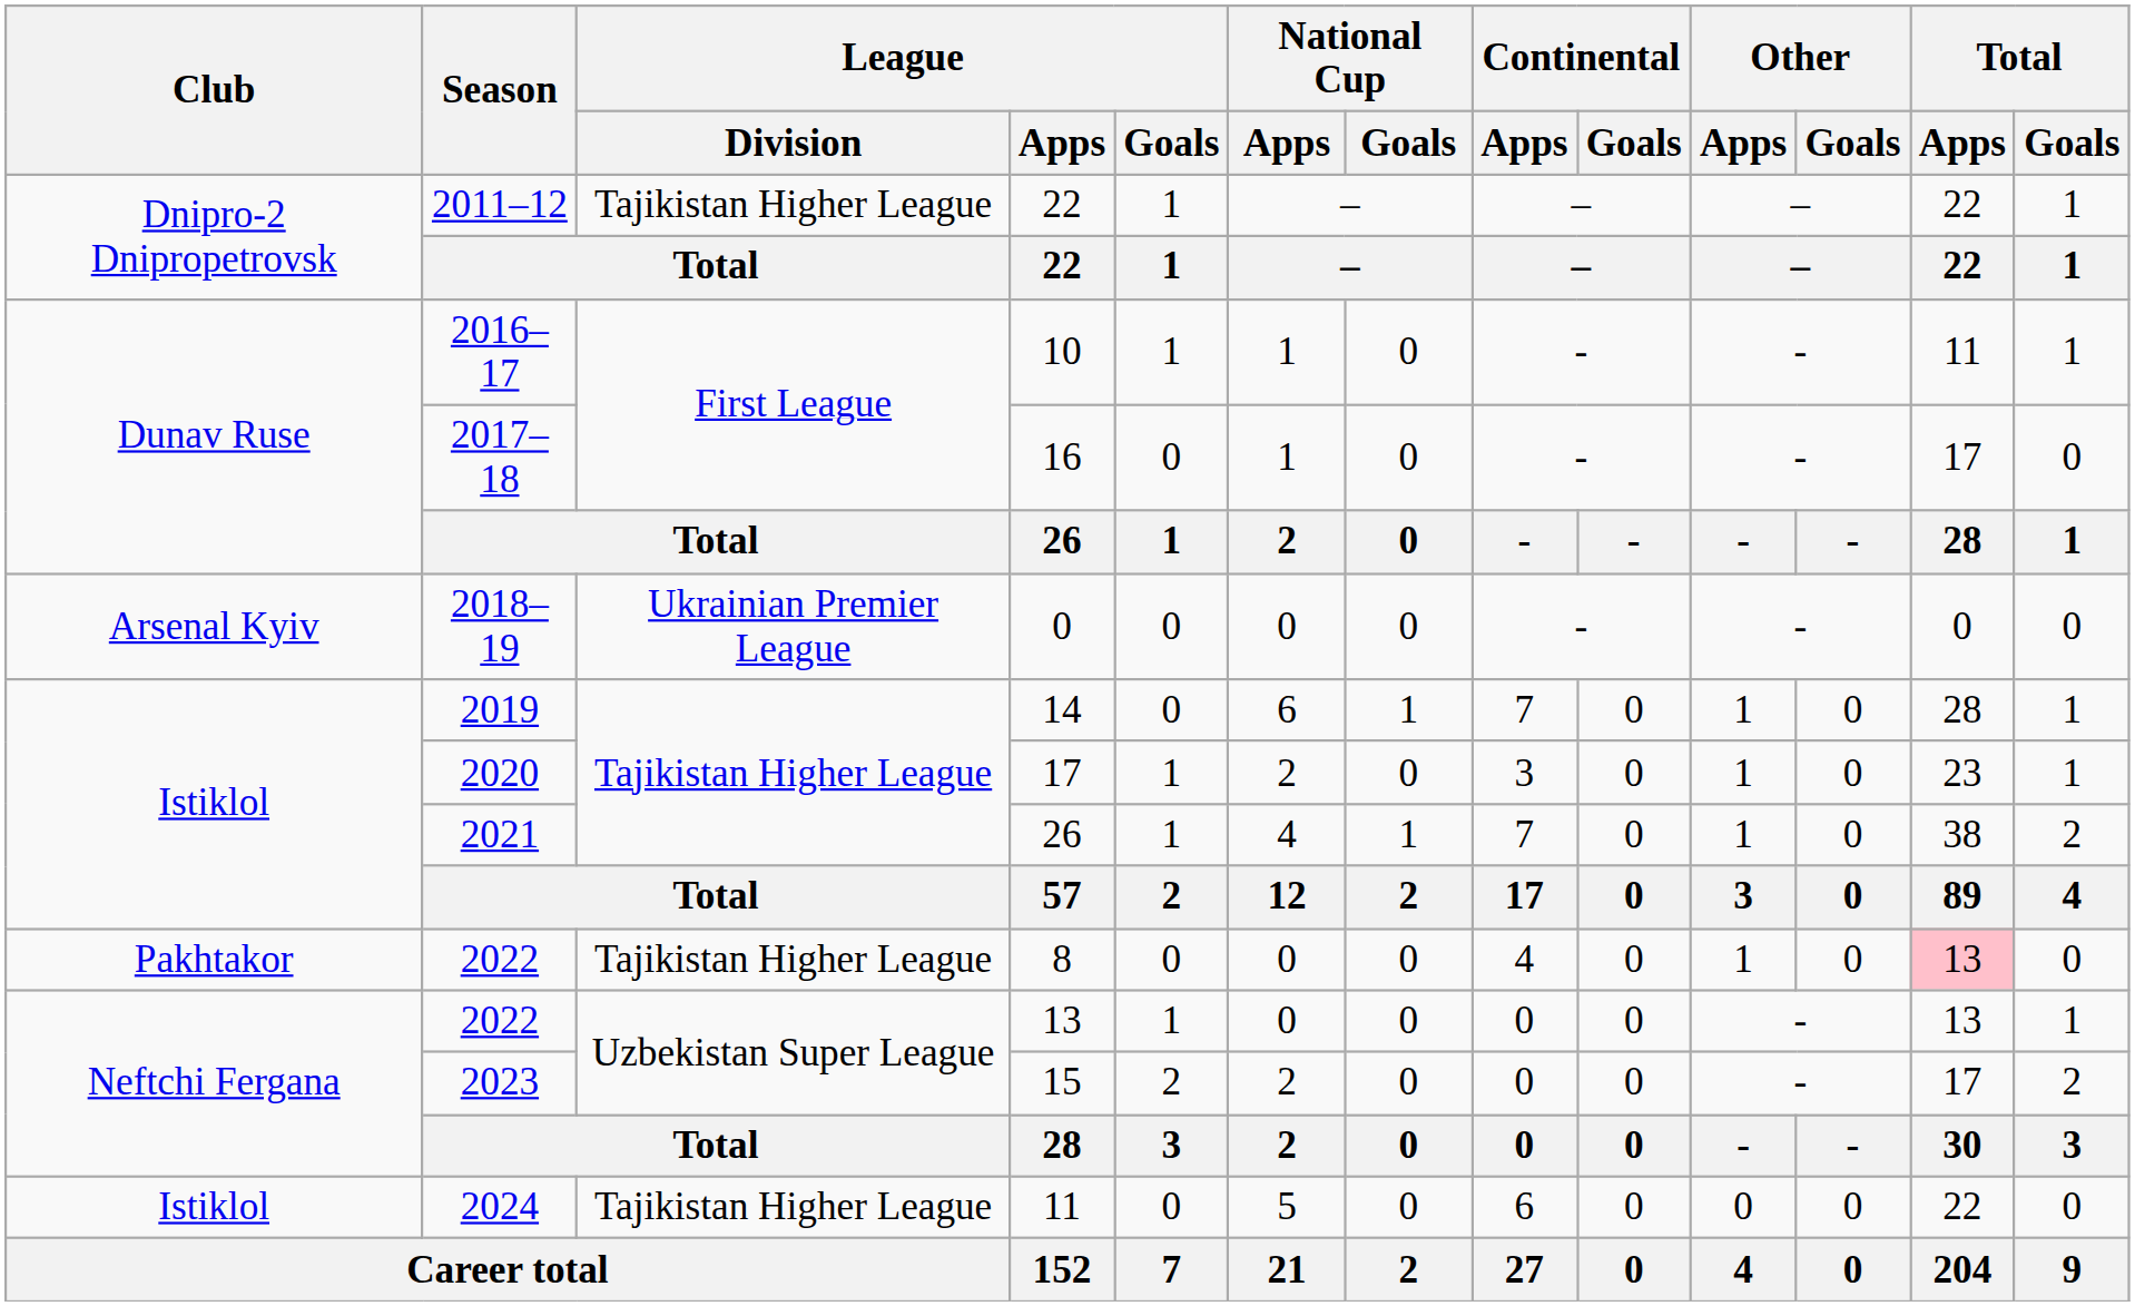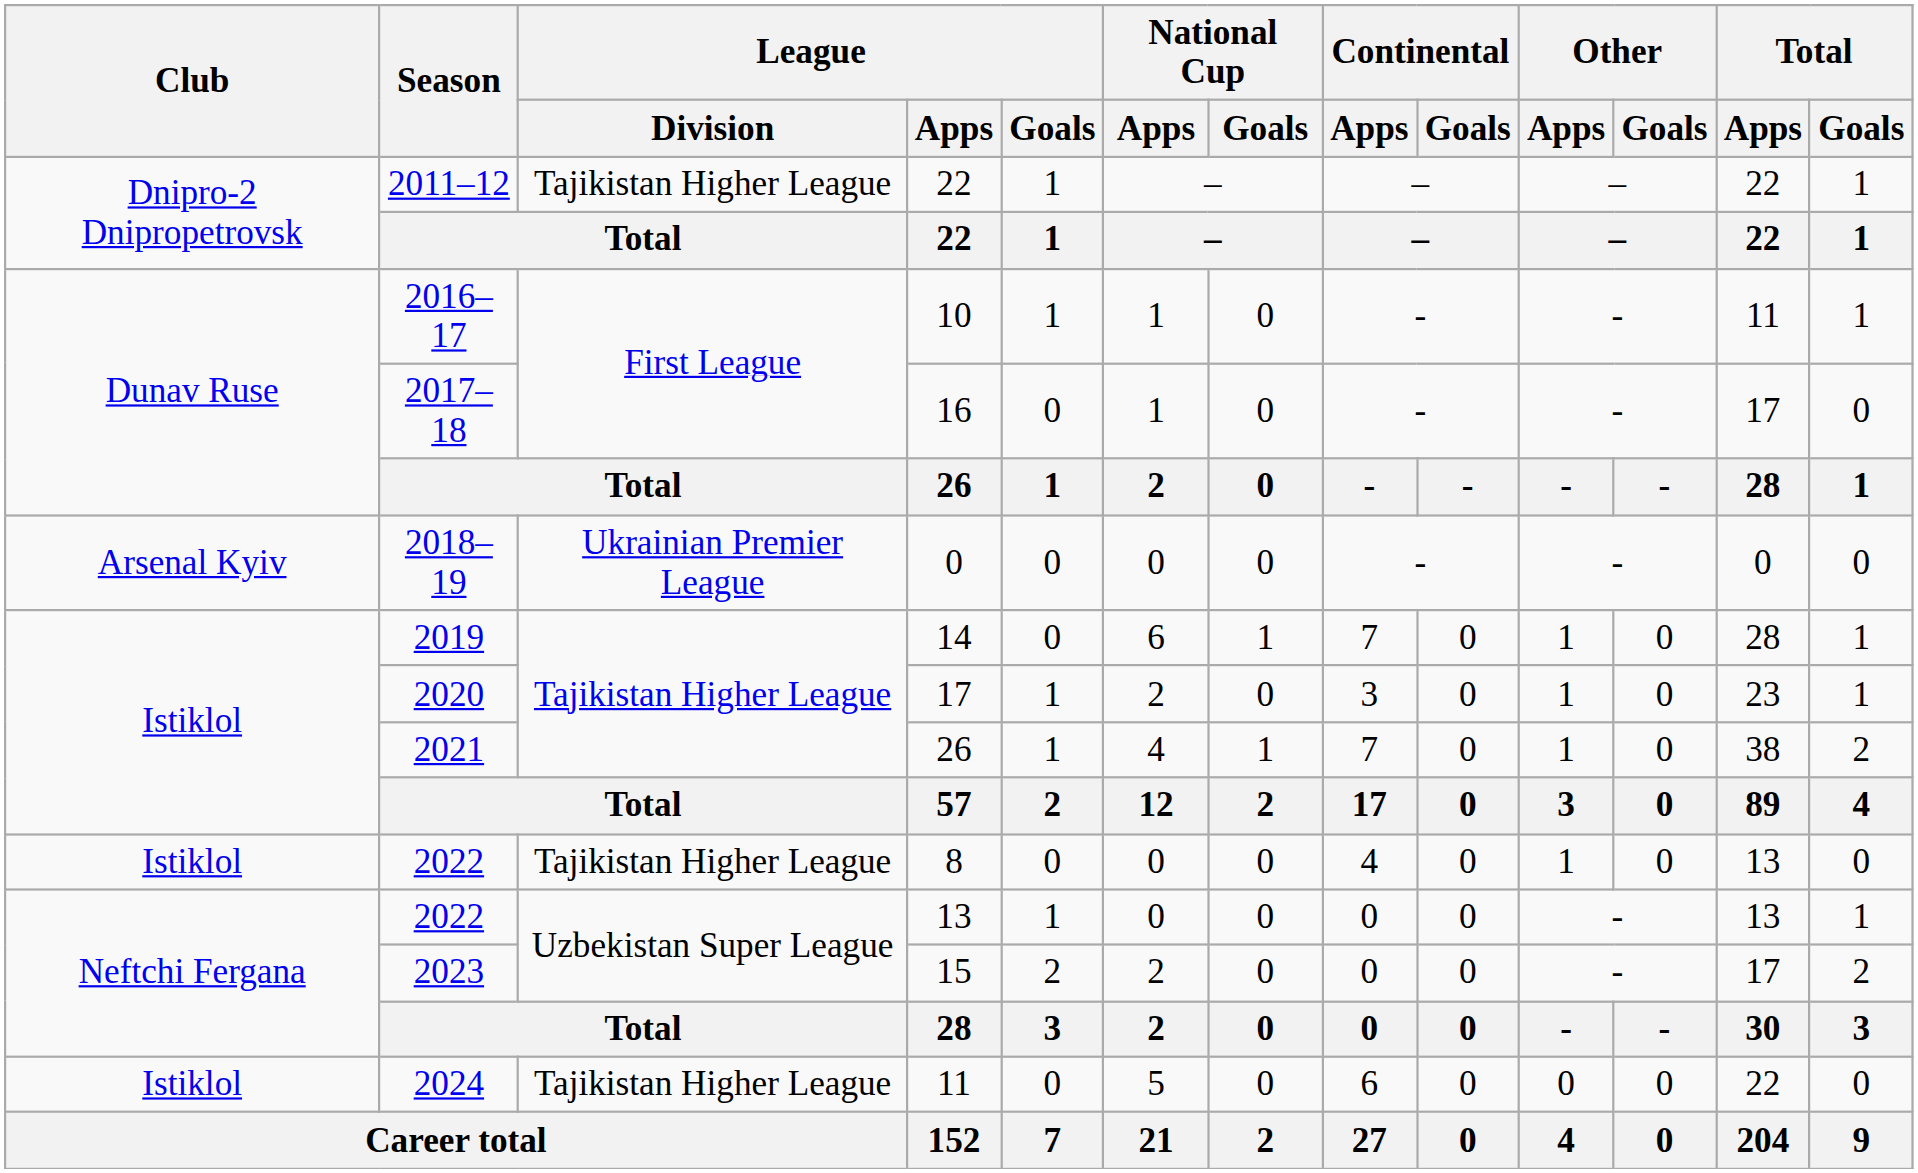8 | Club: Pakhtakor -> Istiklol
8 | Total / Apps: pink background -> no background
